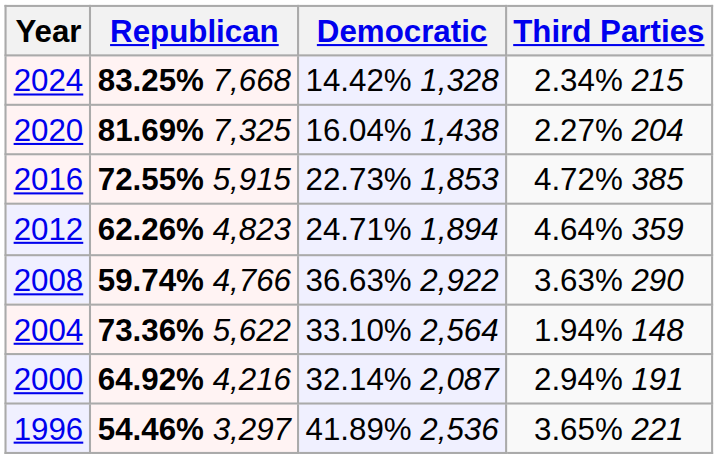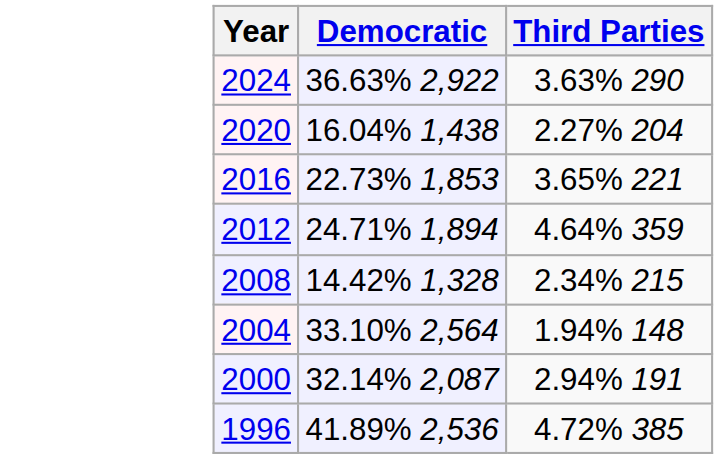- column: Republican | 83.25% 7,668 | 81.69% 7,325 | 72.55% 5,915 | 62.26% 4,823 | 59.74% 4,766 | 73.36% 5,622 | 64.92% 4,216 | 54.46% 3,297
2024 | Democratic: 14.42% 1,328 -> 36.63% 2,922
2024 | Third Parties: 2.34% 215 -> 3.63% 290
2016 | Third Parties: 4.72% 385 -> 3.65% 221
2008 | Democratic: 36.63% 2,922 -> 14.42% 1,328
2008 | Third Parties: 3.63% 290 -> 2.34% 215
1996 | Third Parties: 3.65% 221 -> 4.72% 385
